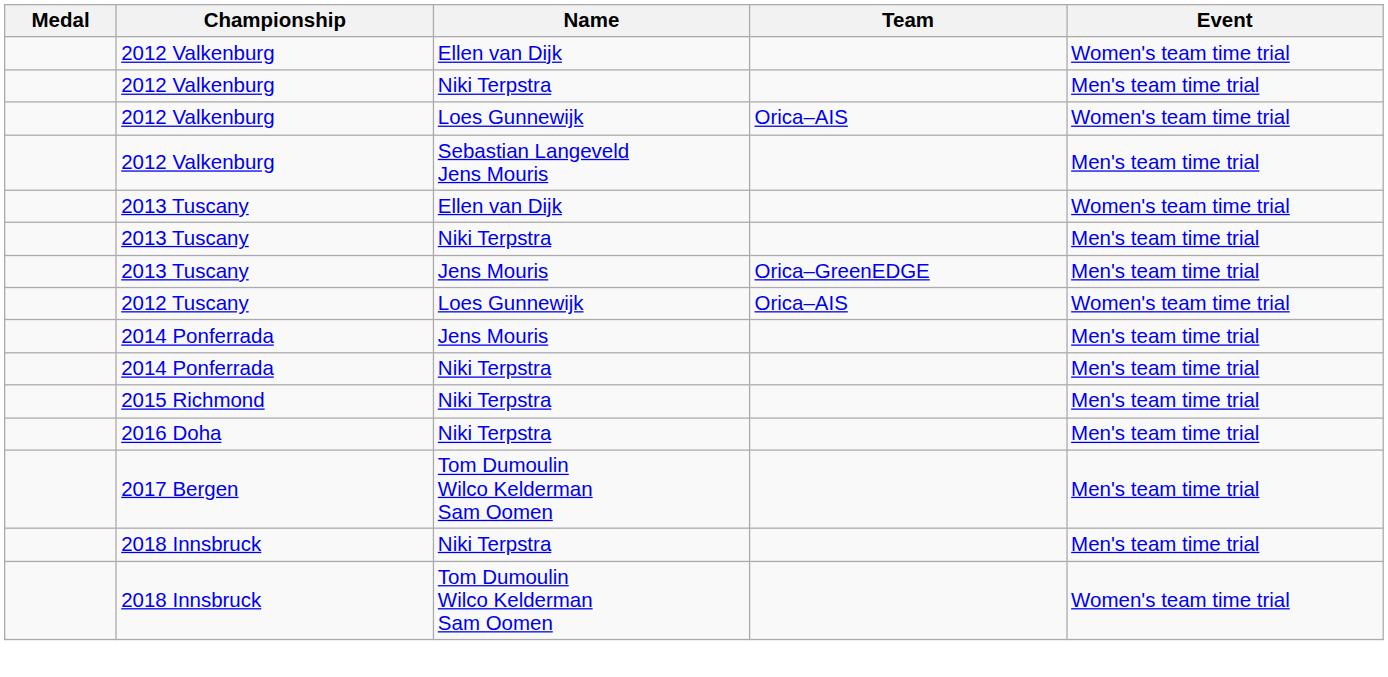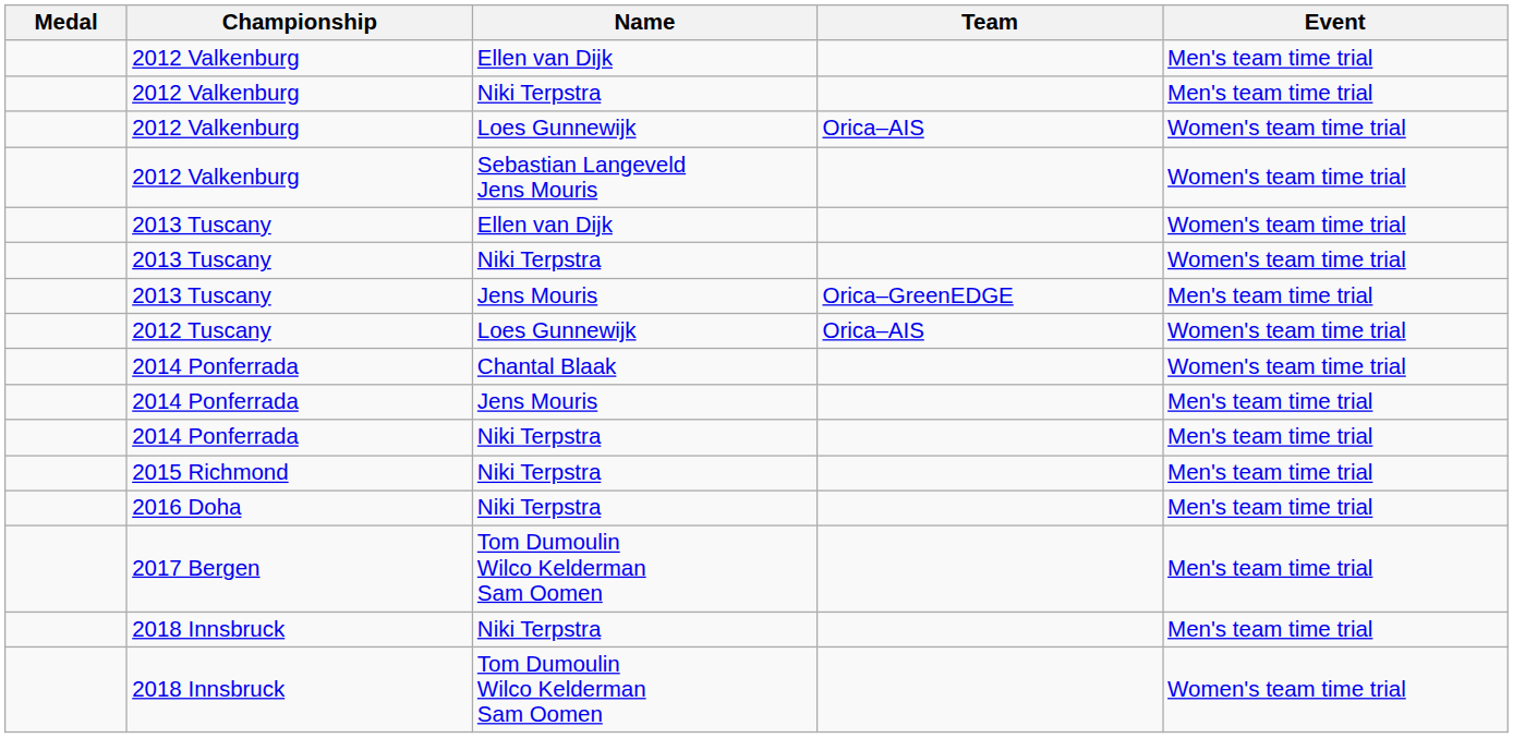2012 Valkenburg / Ellen van Dijk | Event: Women's team time trial -> Men's team time trial
2012 Valkenburg / Sebastian Langeveld Jens Mouris | Event: Men's team time trial -> Women's team time trial
2013 Tuscany / Niki Terpstra | Event: Men's team time trial -> Women's team time trial
+ row: 2014 Ponferrada | Chantal Blaak | Women's team time trial
